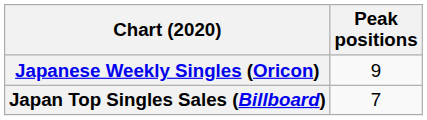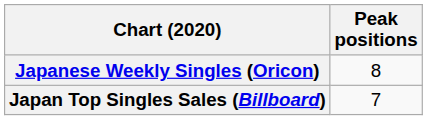Japanese Weekly Singles (Oricon) | Peak positions: 9 -> 8
